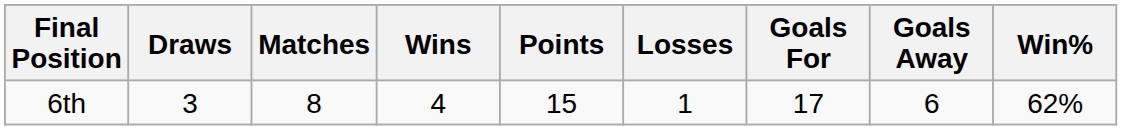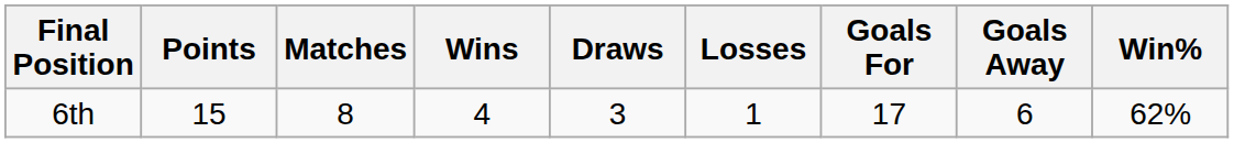columns swapped: Points <-> Draws
